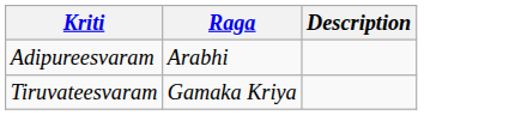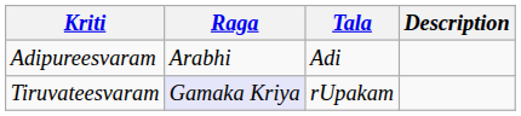+ column: Tala | Adi | rUpakam
Tiruvateesvaram | Raga: no background -> lavender background
